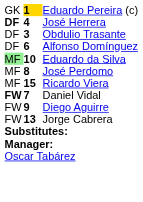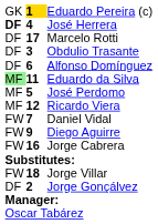+ row: DF | 17 | Marcelo Rotti
Eduardo da Silva | column 2: 10 -> 11
José Perdomo | column 2: 8 -> 5
Ricardo Viera | column 2: 15 -> 12
Daniel Vidal | column 1: bold -> normal
Jorge Cabrera | column 2: 13 -> 16
+ row: FW | 18 | Jorge Villar
+ row: DF | 2 | Jorge Gonçálvez
